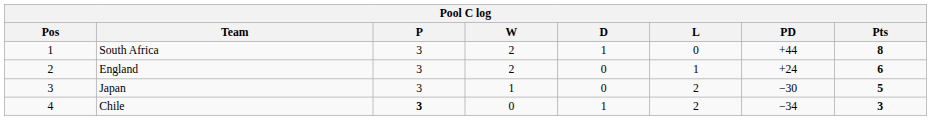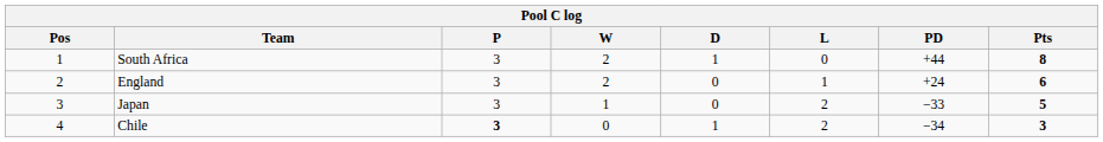Japan | PD: −30 -> −33
